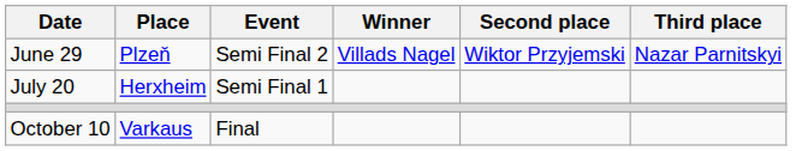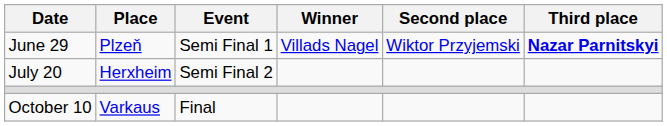June 29 | Event: Semi Final 2 -> Semi Final 1
June 29 | Third place: normal -> bold
July 20 | Event: Semi Final 1 -> Semi Final 2
